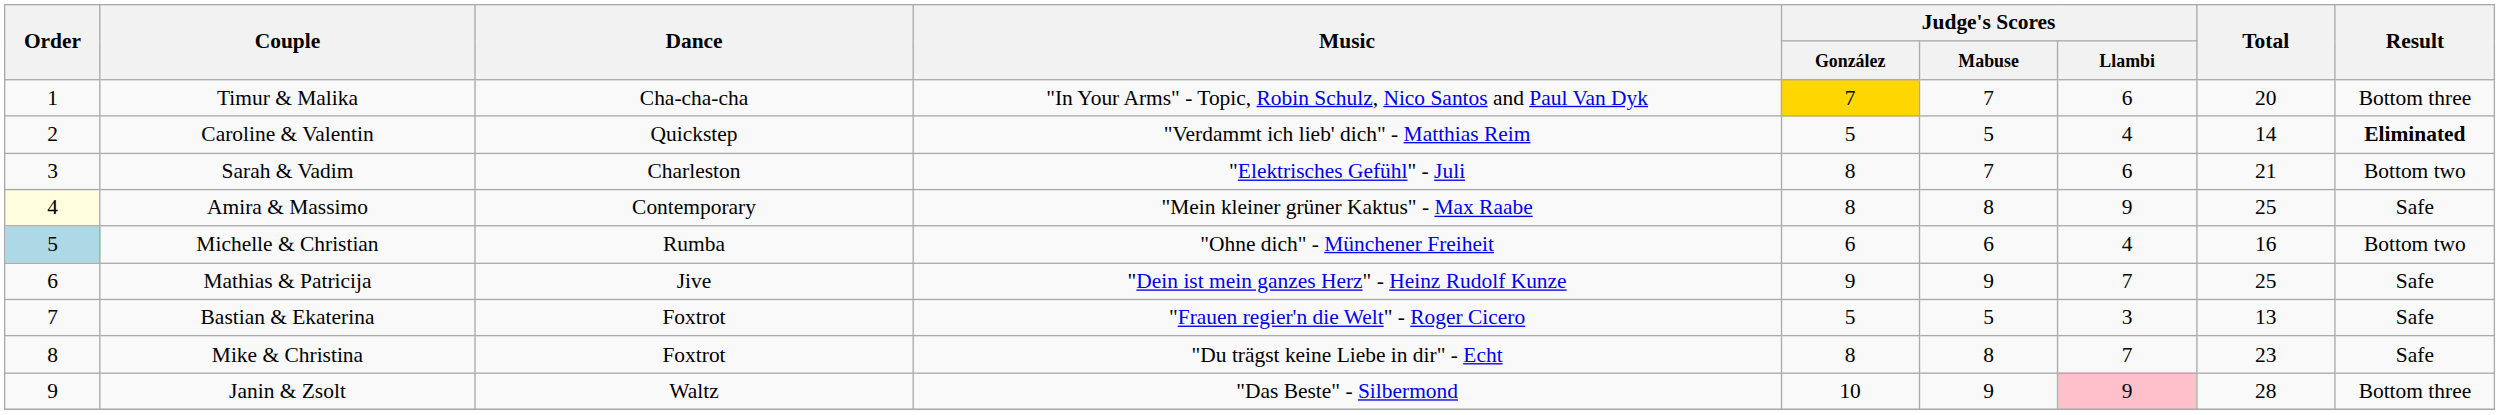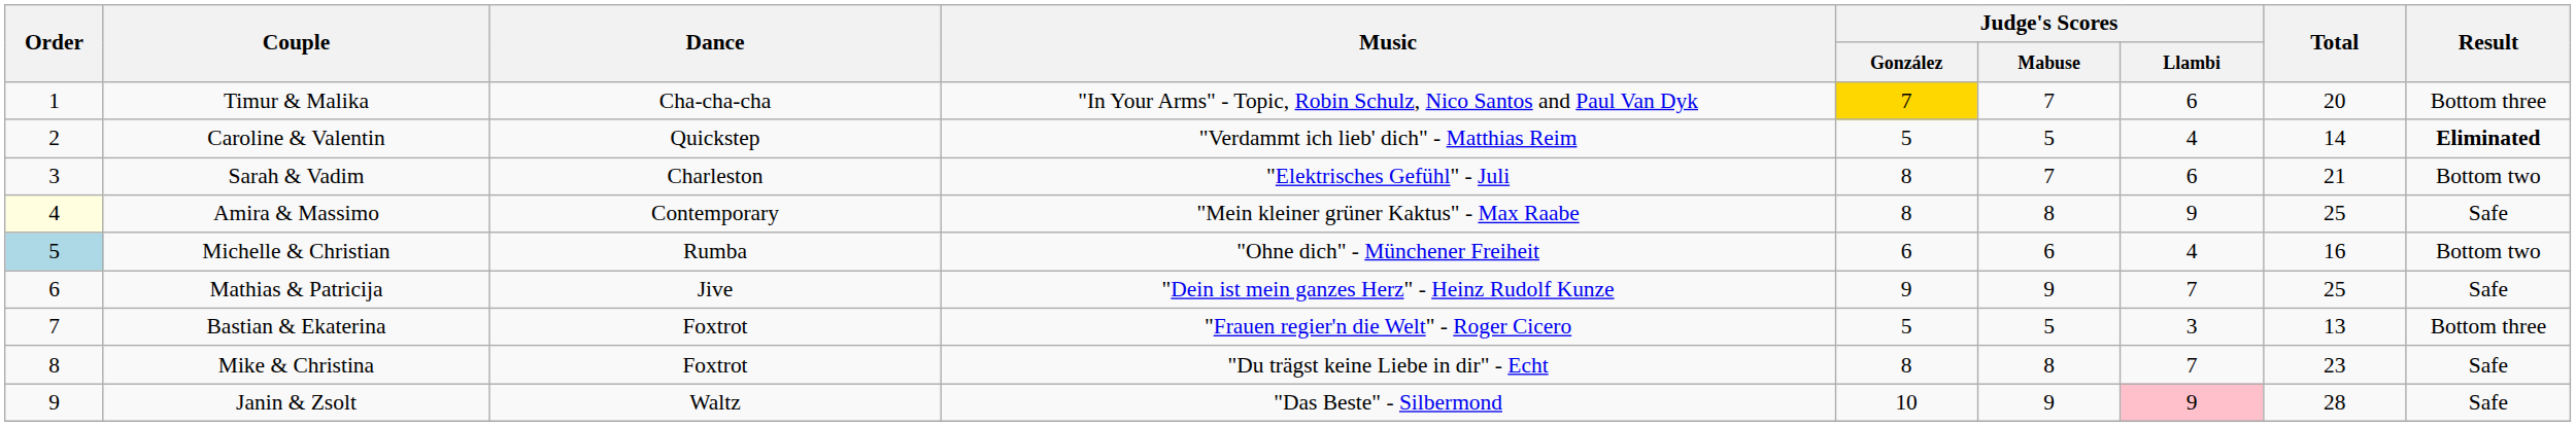Bastian & Ekaterina | Result: Safe -> Bottom three
Janin & Zsolt | Result: Bottom three -> Safe
